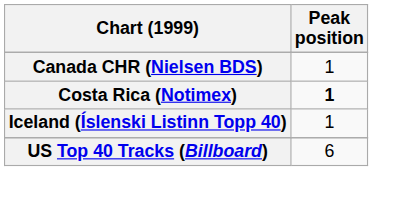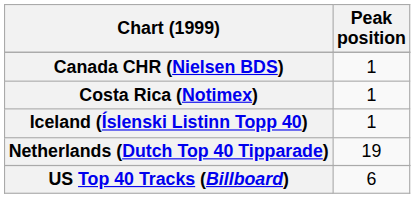Costa Rica (Notimex) | Peak position: bold -> normal
+ row: Netherlands (Dutch Top 40 Tipparade) | 19
